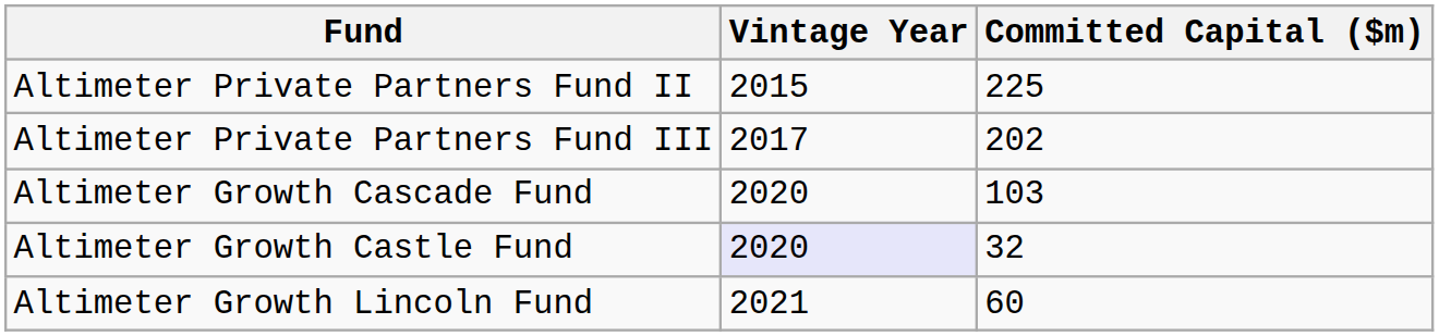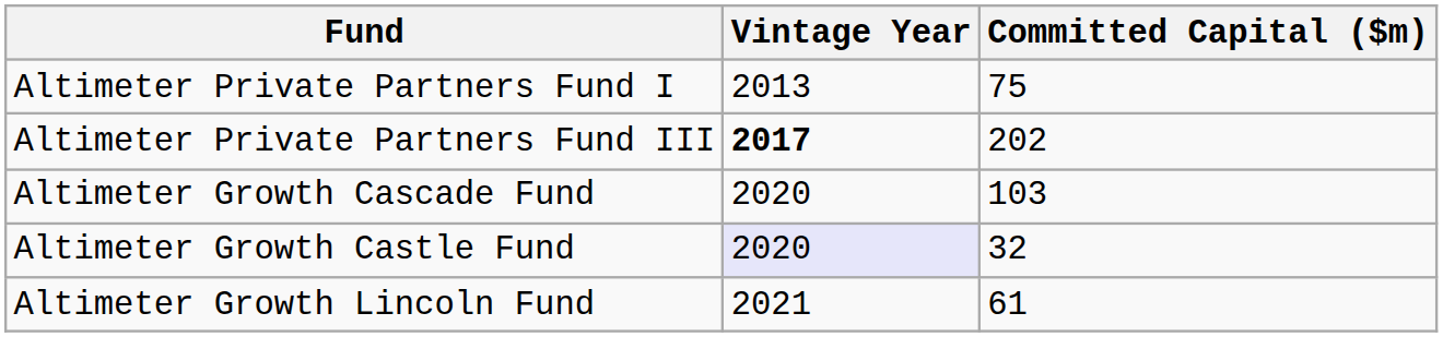+ row: Altimeter Private Partners Fund I | 2013 | 75
- row: Altimeter Private Partners Fund II | 2015 | 225
Altimeter Private Partners Fund III | Vintage Year: normal -> bold
Altimeter Growth Lincoln Fund | Committed Capital ($m): 60 -> 61
